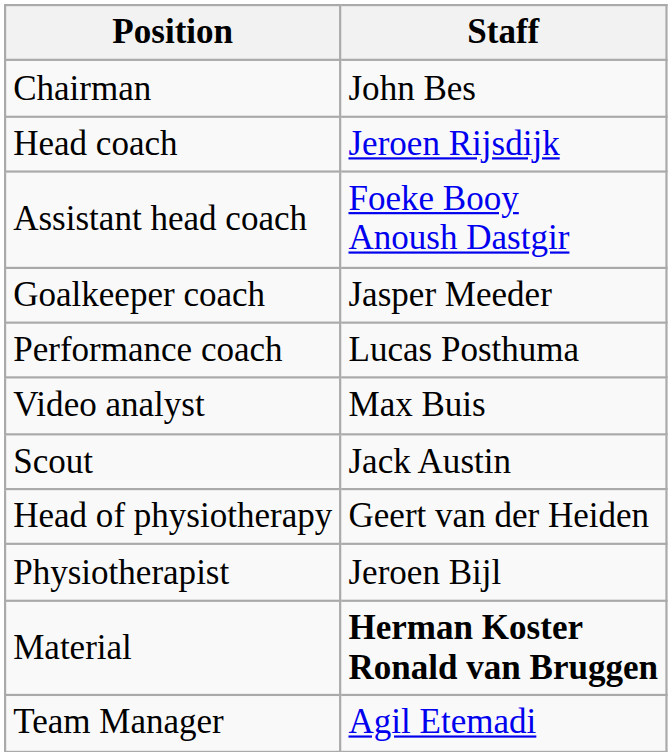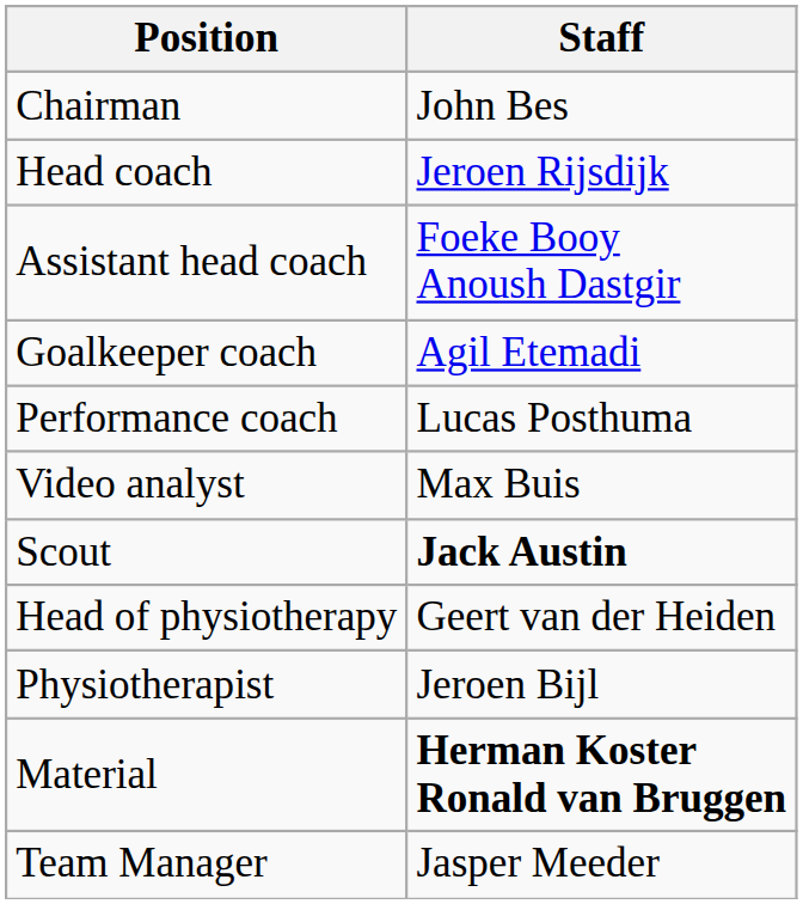Goalkeeper coach | Staff: Jasper Meeder -> Agil Etemadi
Scout | Staff: normal -> bold
Team Manager | Staff: Agil Etemadi -> Jasper Meeder
